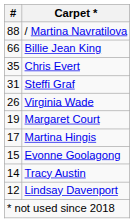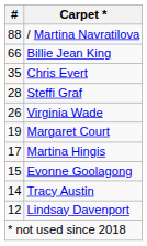Steffi Graf | #: 31 -> 28
